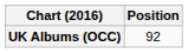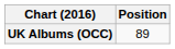UK Albums (OCC) | Position: 92 -> 89
